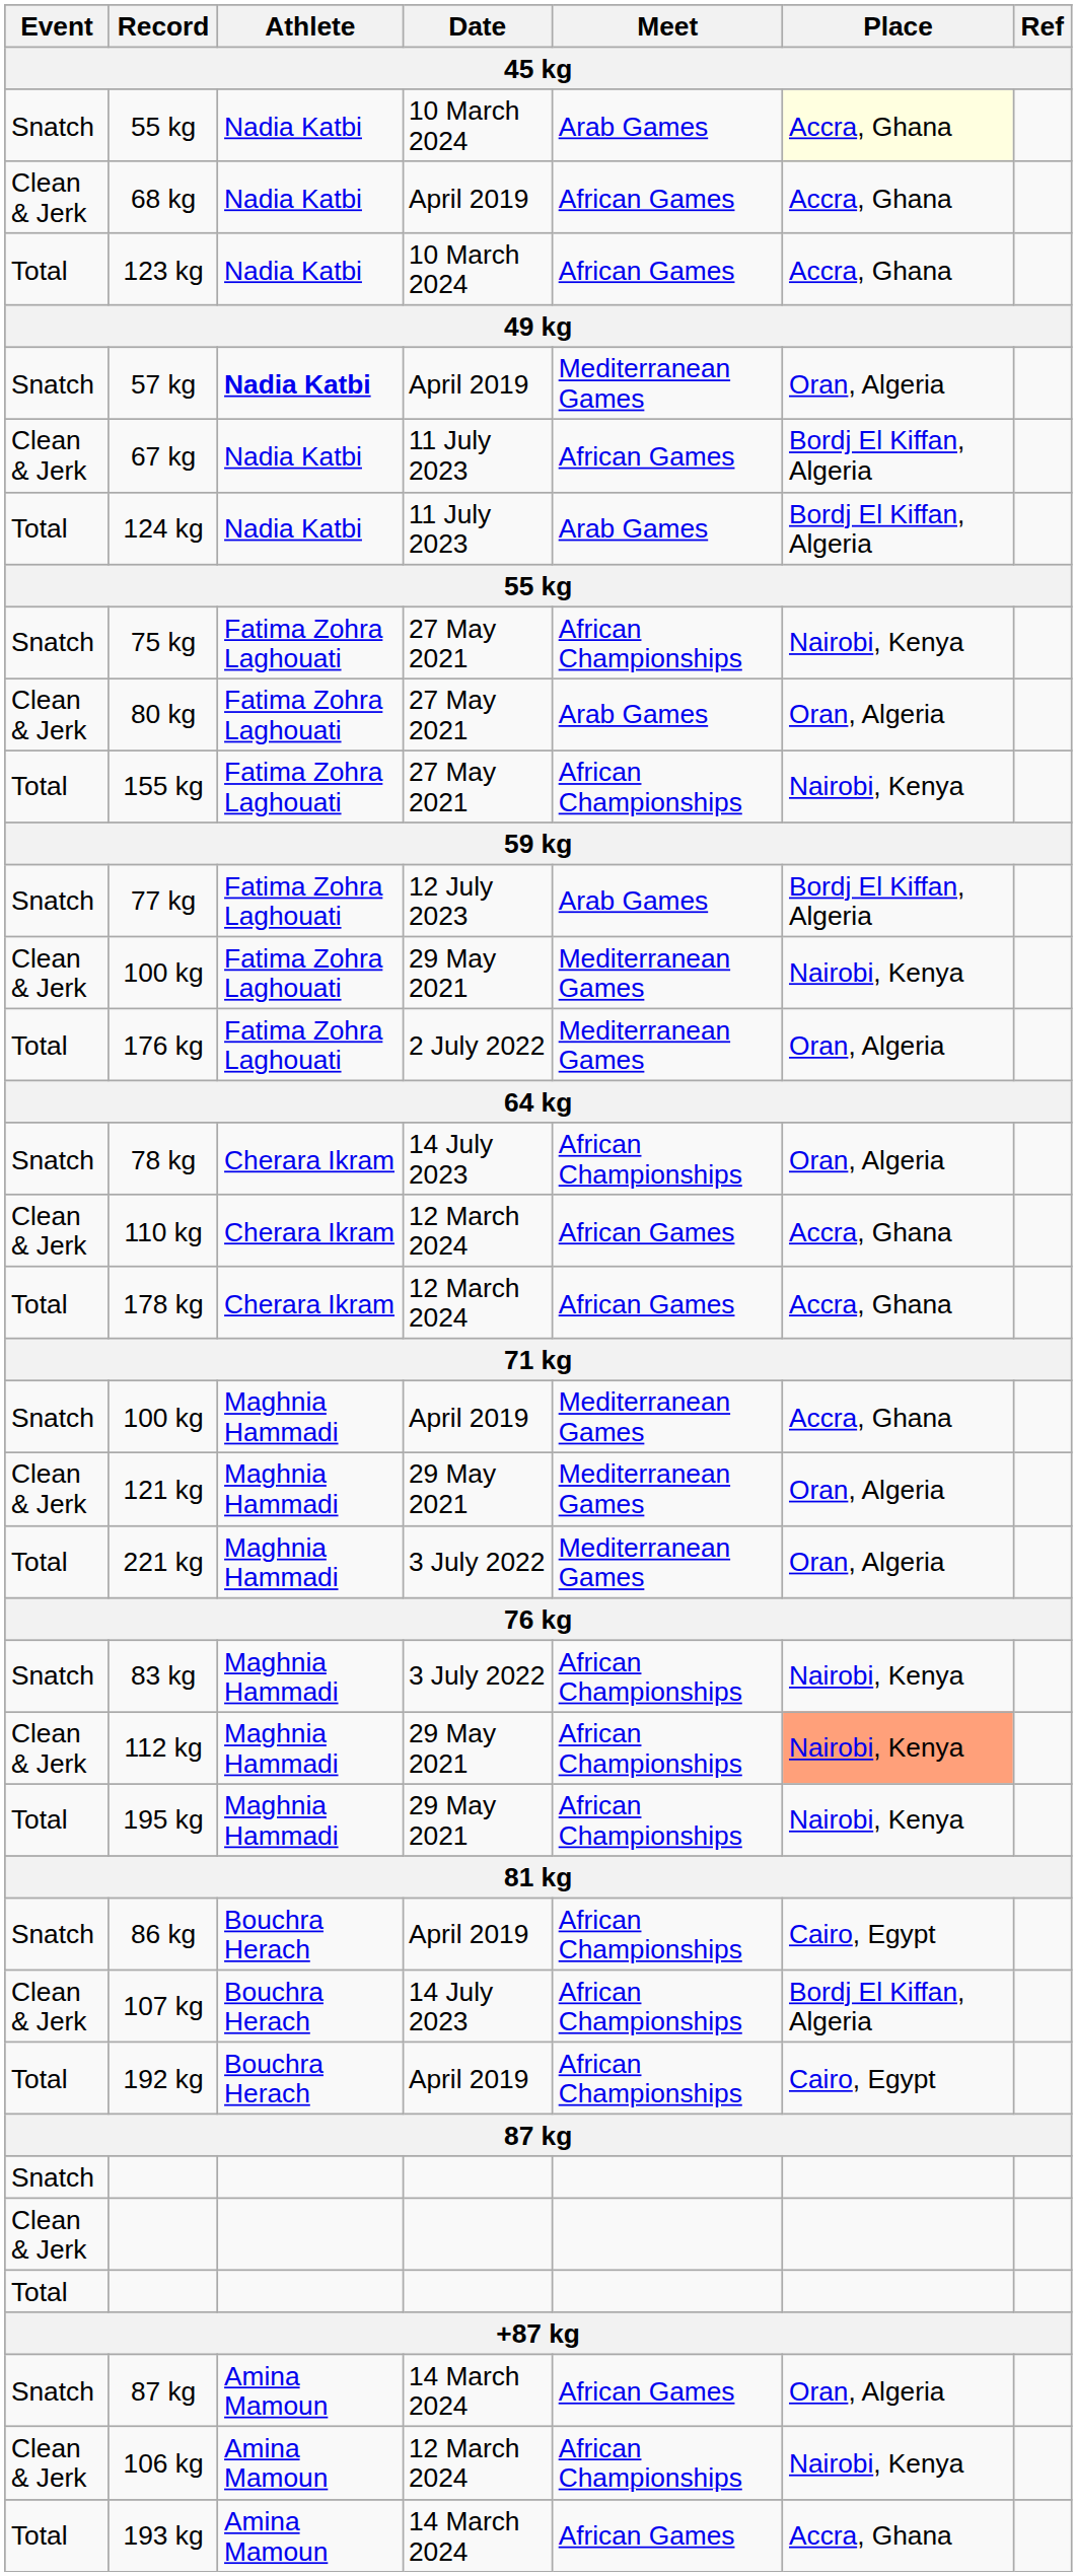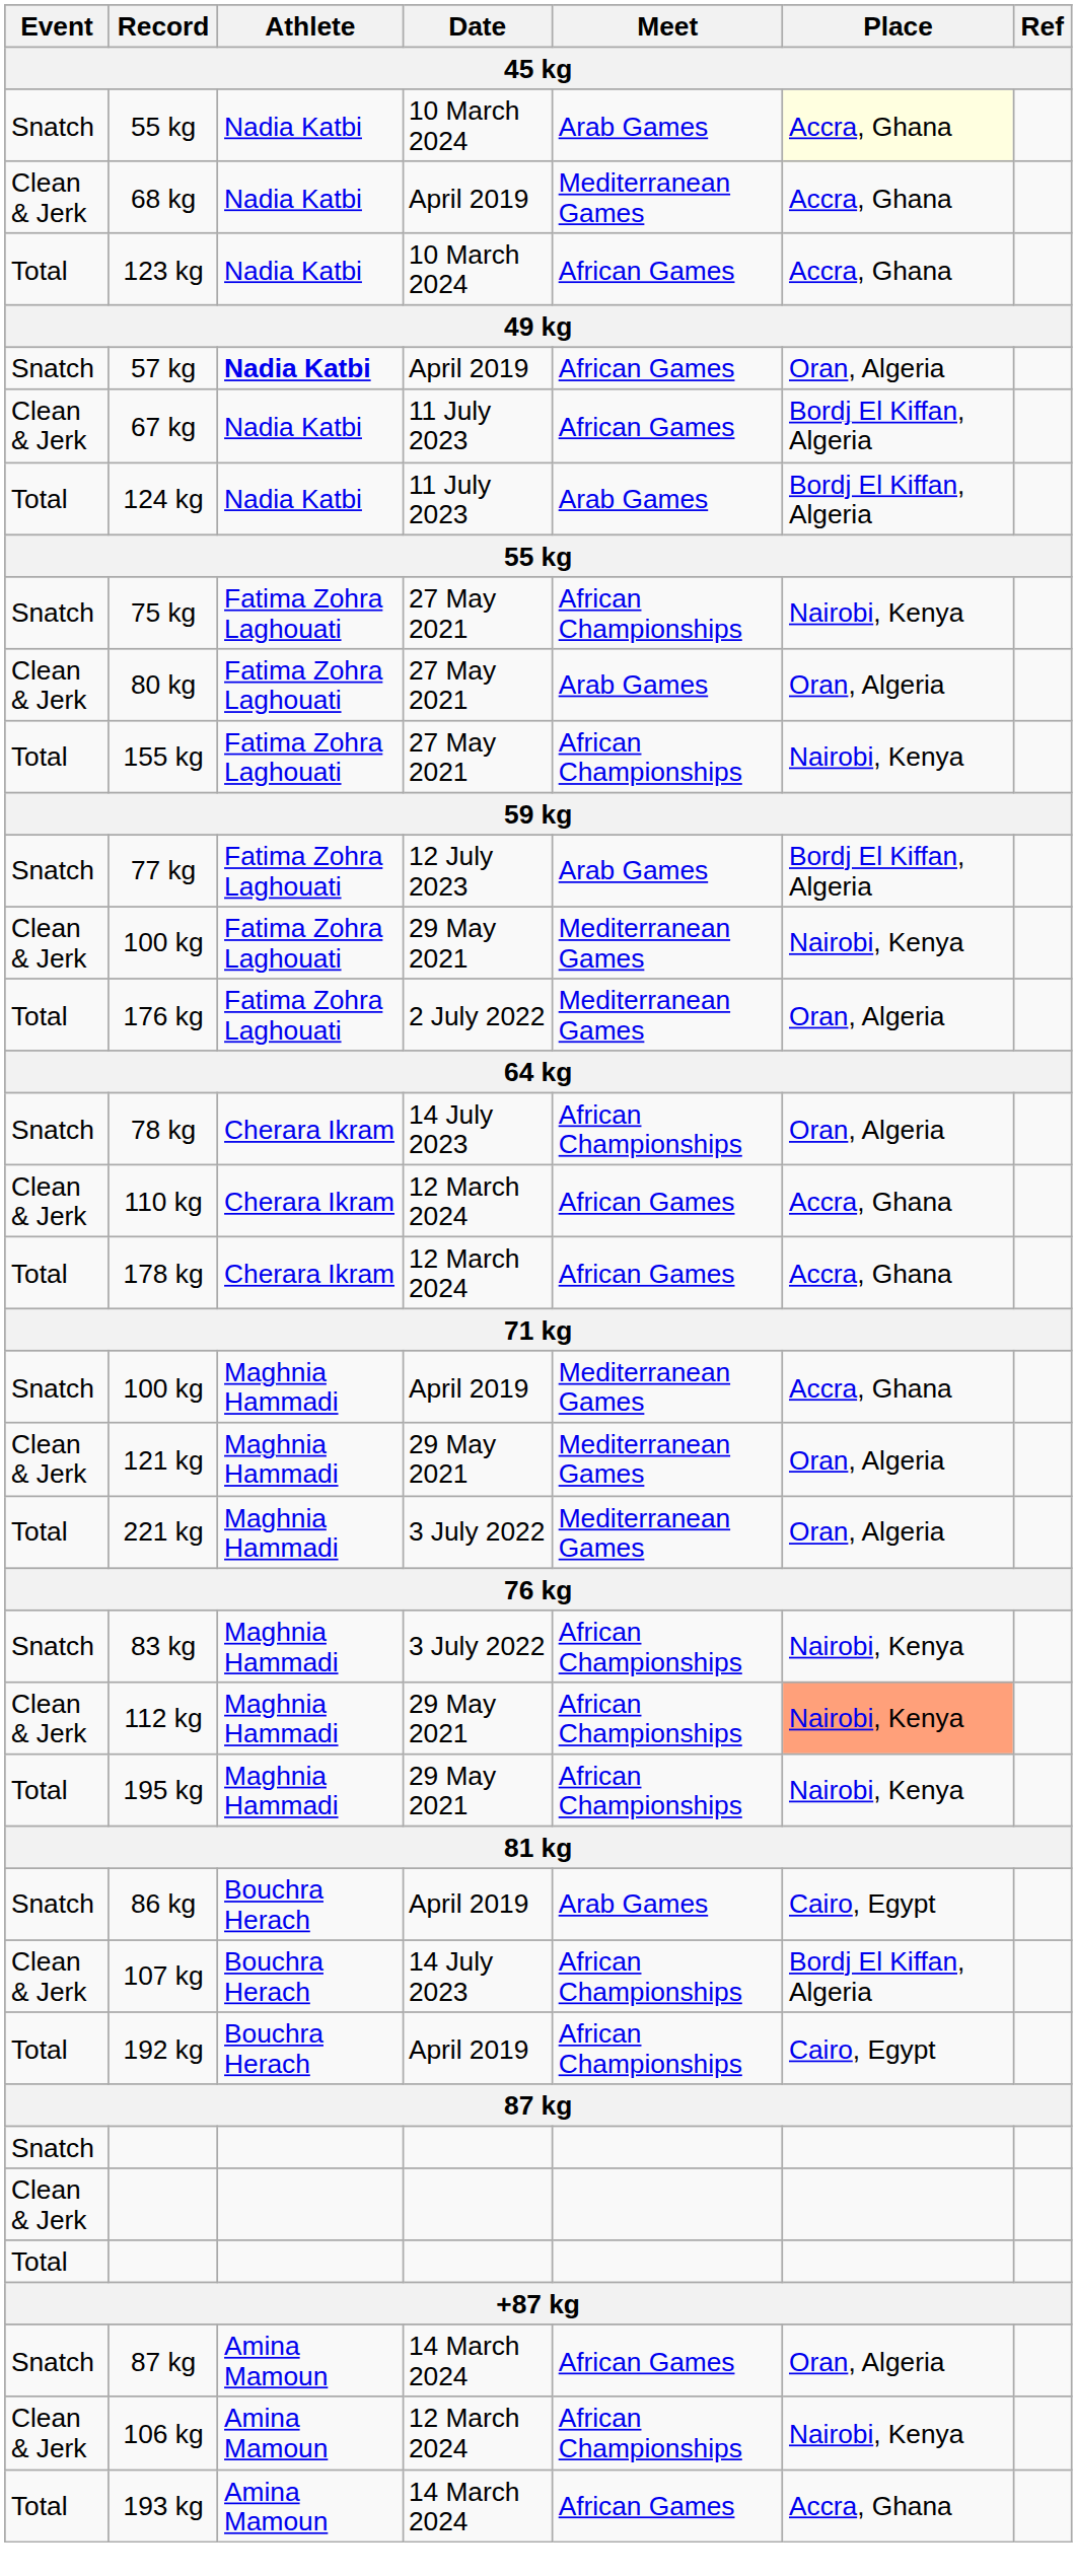68 kg | Meet: African Games -> Mediterranean Games
57 kg | Meet: Mediterranean Games -> African Games
86 kg | Meet: African Championships -> Arab Games
